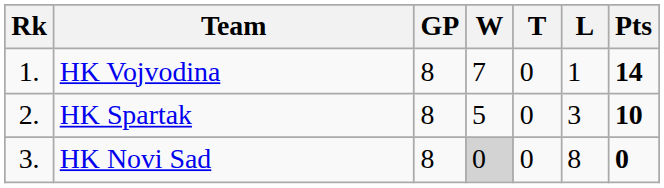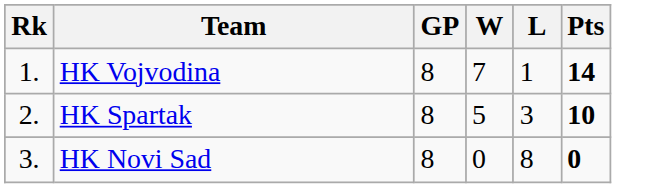- column: T | 0 | 0 | 0
HK Novi Sad | W: lightgrey background -> no background
